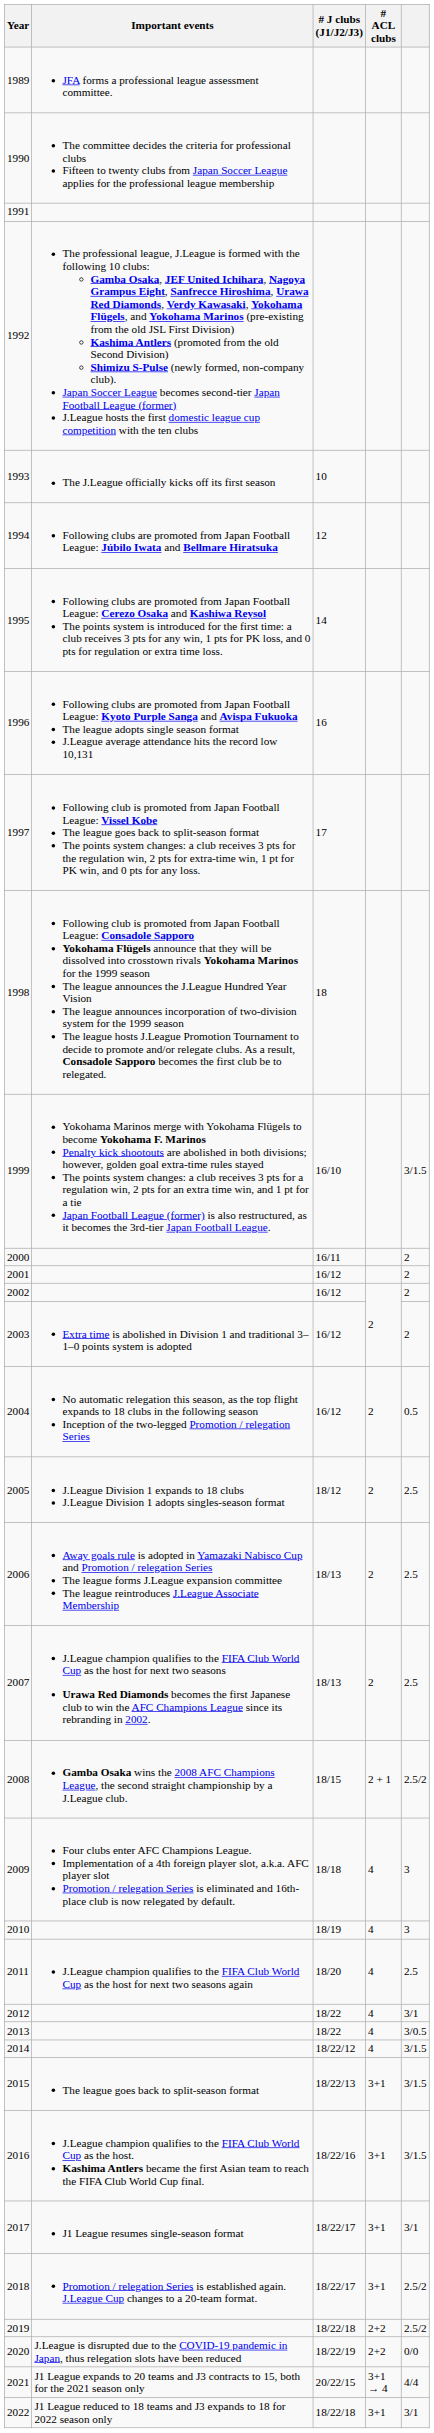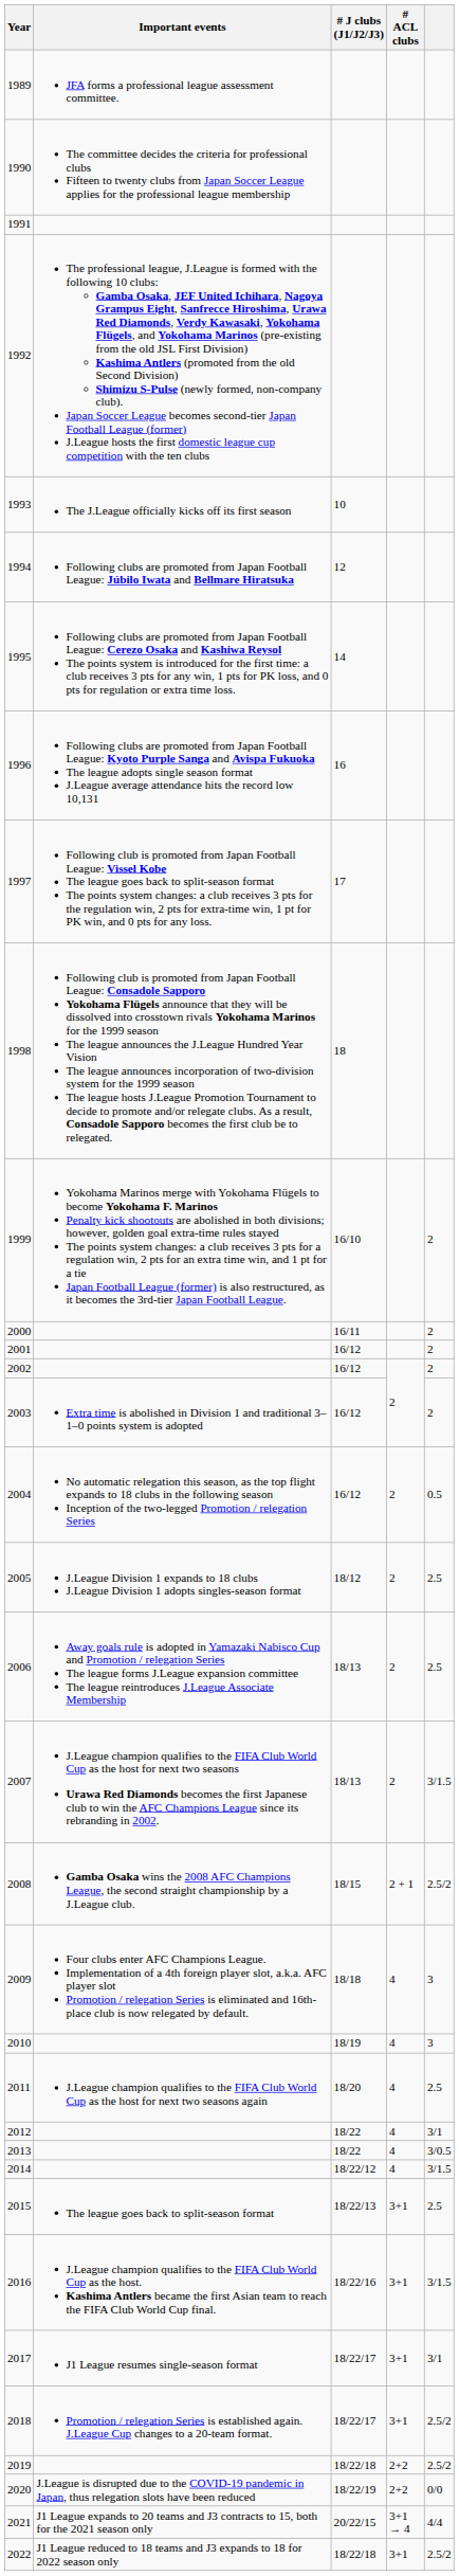1999 | column 5: 3/1.5 -> 2
2007 | column 5: 2.5 -> 3/1.5
2015 | column 5: 3/1.5 -> 2.5
2022 | column 5: 3/1 -> 2.5/2
